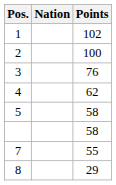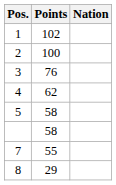columns swapped: Nation <-> Points
